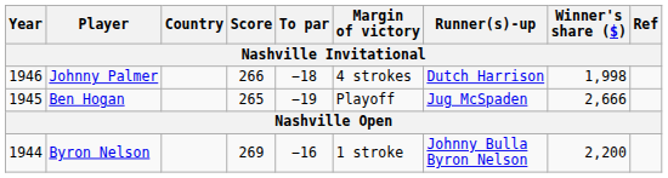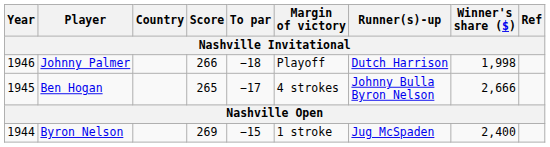Johnny Palmer | Margin of victory: 4 strokes -> Playoff
Ben Hogan | To par: −19 -> −17
Ben Hogan | Margin of victory: Playoff -> 4 strokes
Ben Hogan | Runner(s)-up: Jug McSpaden -> Johnny Bulla Byron Nelson
Byron Nelson | To par: −16 -> −15
Byron Nelson | Runner(s)-up: Johnny Bulla Byron Nelson -> Jug McSpaden
Byron Nelson | Winner's share ($): 2,200 -> 2,400
